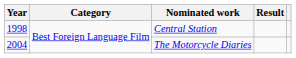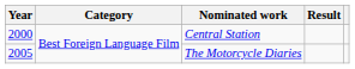Central Station | Year: 1998 -> 2000
The Motorcycle Diaries | Year: 2004 -> 2005
